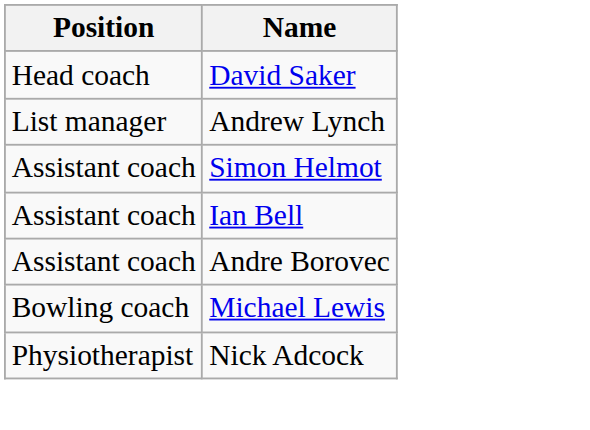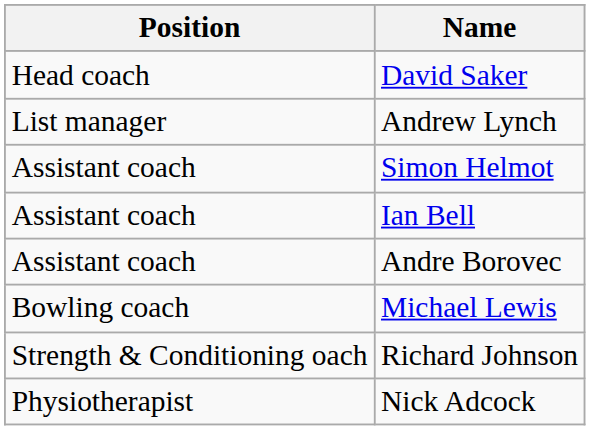+ row: Strength & Conditioning oach | Richard Johnson
